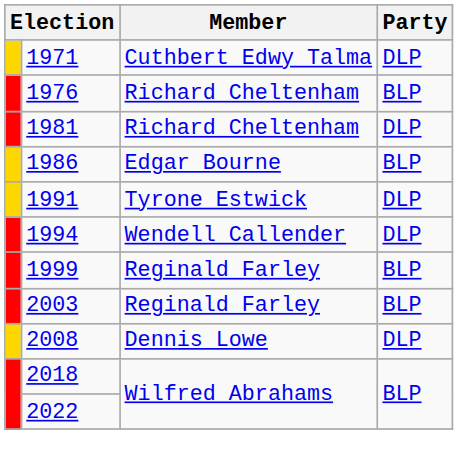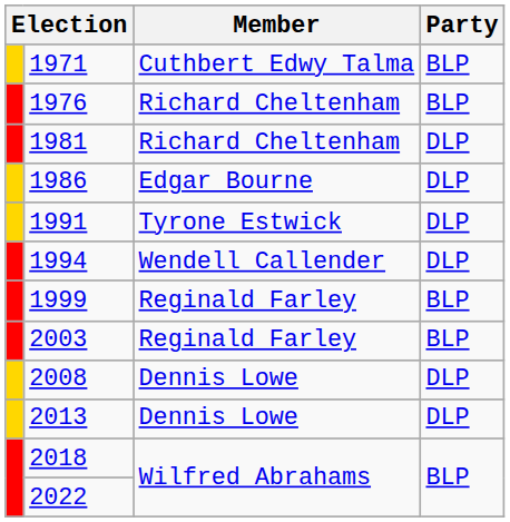1971 | Party: DLP -> BLP
1986 | Party: BLP -> DLP
+ row: 2013 | Dennis Lowe | DLP
